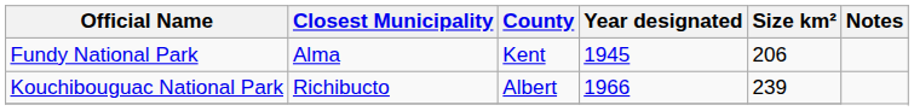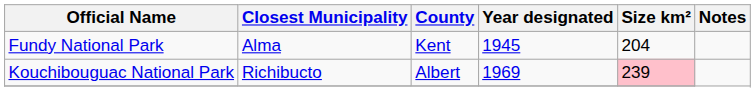Fundy National Park | Size km²: 206 -> 204
Kouchibouguac National Park | Year designated: 1966 -> 1969
Kouchibouguac National Park | Size km²: no background -> pink background
